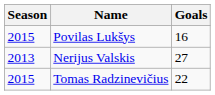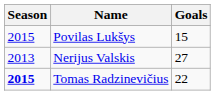Povilas Lukšys | Goals: 16 -> 15
Tomas Radzinevičius | Season: normal -> bold
